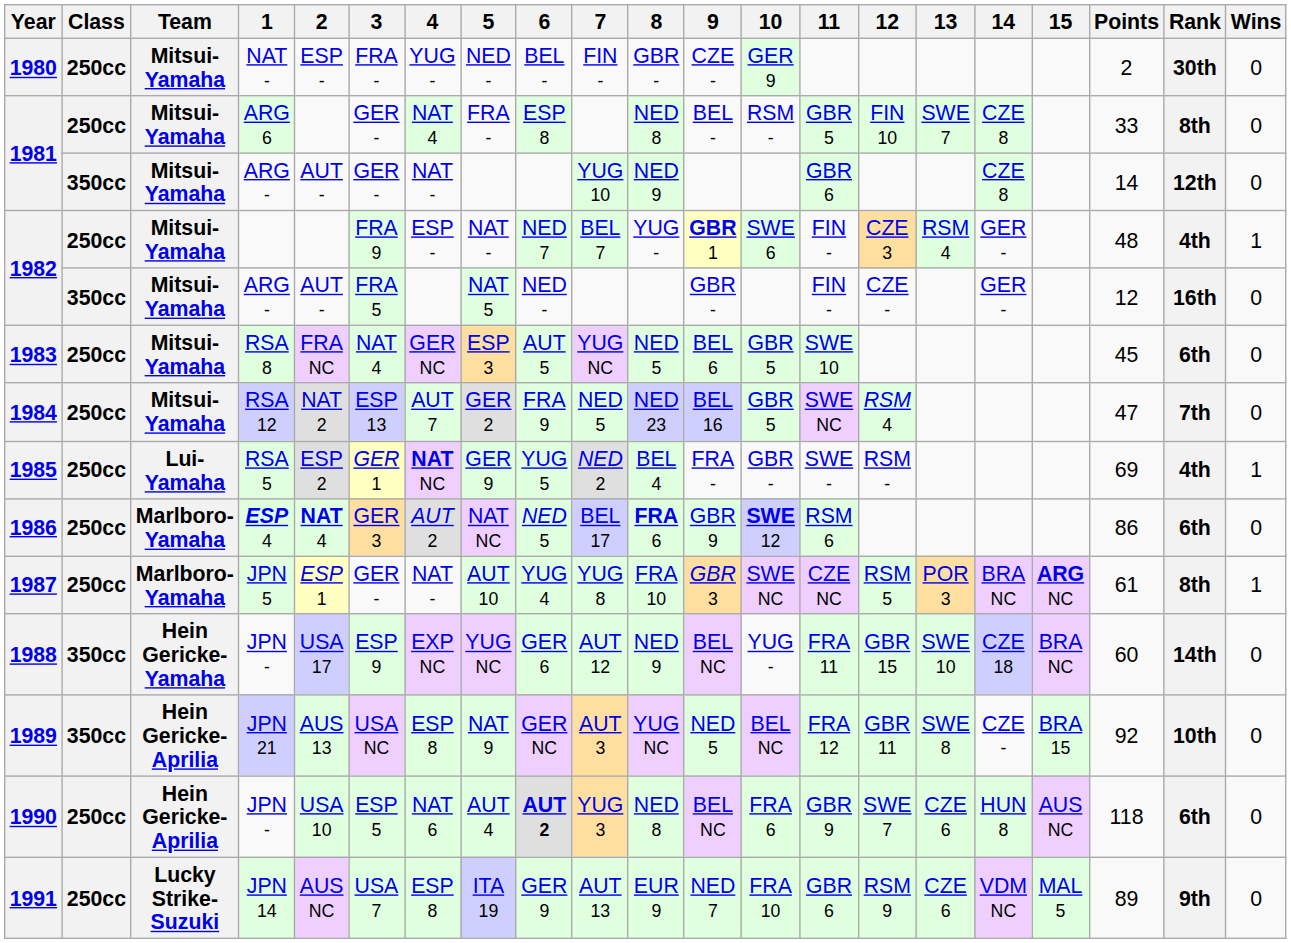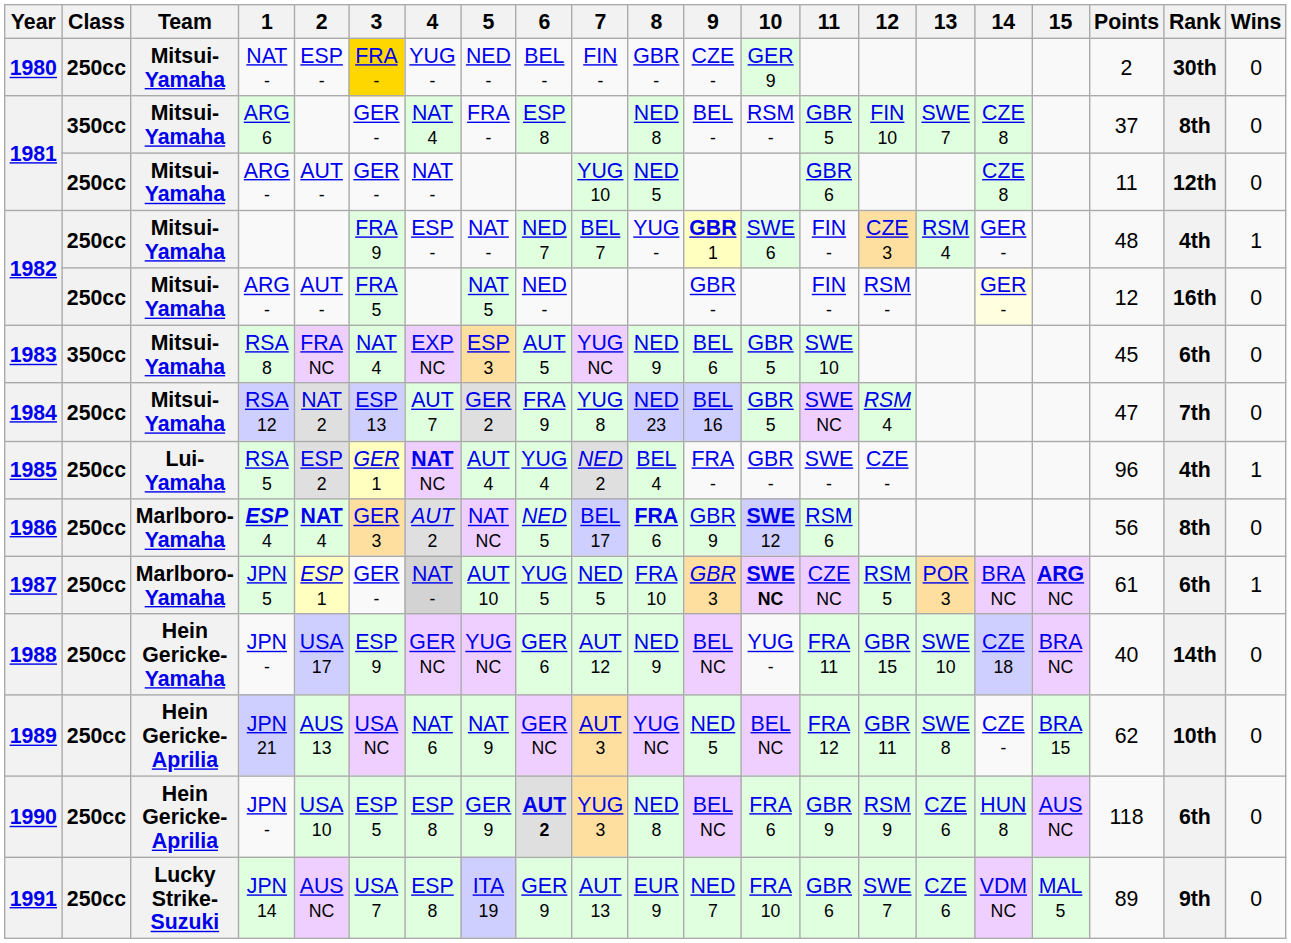1980 | 3: no background -> gold background
1981 / ARG 6 | Class: 250cc -> 350cc
1981 / ARG 6 | Points: 33 -> 37
1981 / ARG - | Class: 350cc -> 250cc
1981 / ARG - | 8: NED 9 -> NED 5
1981 / ARG - | Points: 14 -> 11
1982 / ARG - | Class: 350cc -> 250cc
1982 / ARG - | 12: CZE - -> RSM -
1982 / ARG - | 14: no background -> lightyellow background
1983 | Class: 250cc -> 350cc
1983 | 4: GER NC -> EXP NC
1983 | 8: NED 5 -> NED 9
1984 | 7: NED 5 -> YUG 8
1985 | 5: GER 9 -> AUT 4
1985 | 6: YUG 5 -> YUG 4
1985 | 12: RSM - -> CZE -
1985 | Points: 69 -> 96
1986 | Points: 86 -> 56
1986 | Rank: 6th -> 8th
1987 | 4: no background -> lightgrey background
1987 | 6: YUG 4 -> YUG 5
1987 | 7: YUG 8 -> NED 5
1987 | 10: normal -> bold
1987 | Rank: 8th -> 6th
1988 | Class: 350cc -> 250cc
1988 | 4: EXP NC -> GER NC
1988 | Points: 60 -> 40
1989 | Class: 350cc -> 250cc
1989 | 4: ESP 8 -> NAT 6
1989 | Points: 92 -> 62
1990 | 4: NAT 6 -> ESP 8
1990 | 5: AUT 4 -> GER 9
1990 | 12: SWE 7 -> RSM 9
1991 | 12: RSM 9 -> SWE 7
